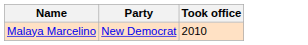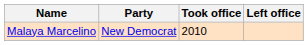+ column: Left office
